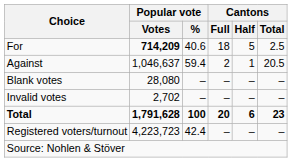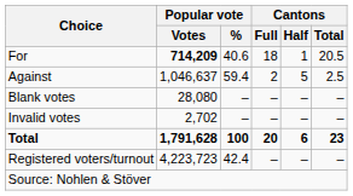For | Cantons / Half: 5 -> 1
For | Cantons / Total: 2.5 -> 20.5
Against | Cantons / Half: 1 -> 5
Against | Cantons / Total: 20.5 -> 2.5
